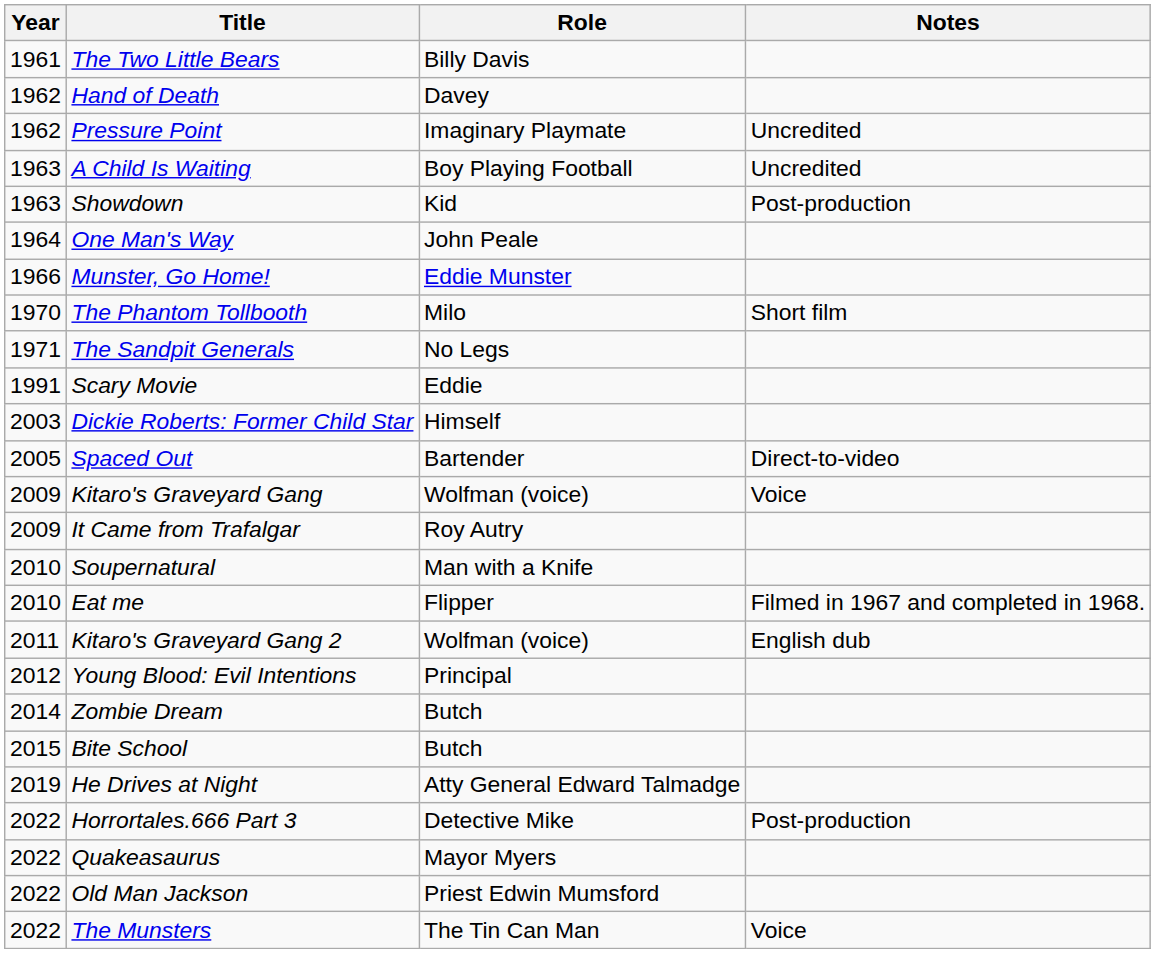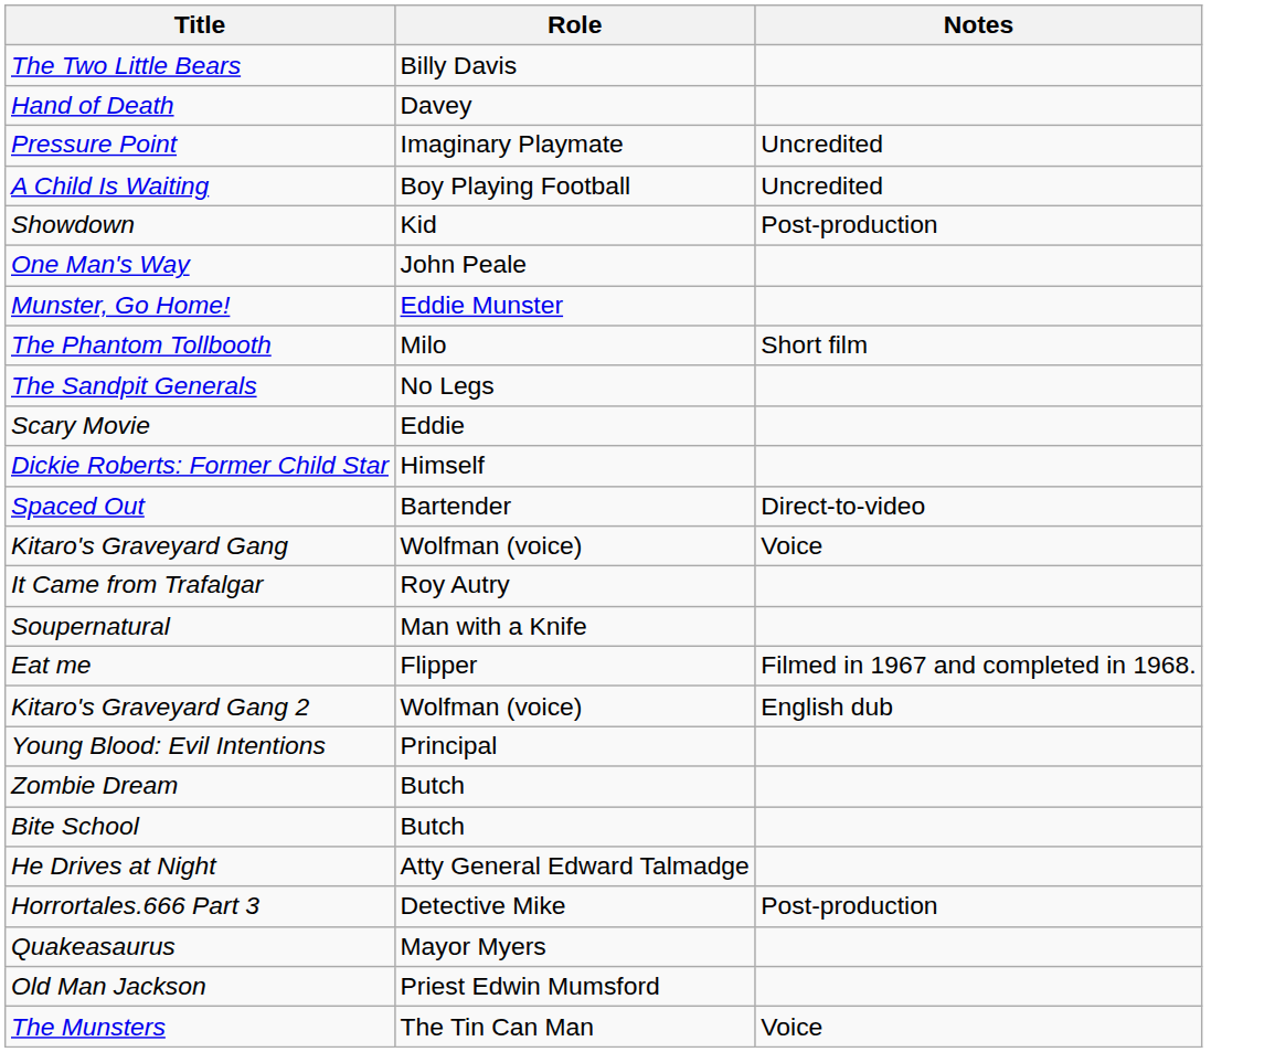- column: Year | 1961 | 1962 | 1962 | 1963 | 1963 | 1964 | 1966 | 1970 | 1971 | 1991 | 2003 | 2005 | 2009 | 2009 | 2010 | 2010 | 2011 | 2012 | 2014 | 2015 | 2019 | 2022 | 2022 | 2022 | 2022
